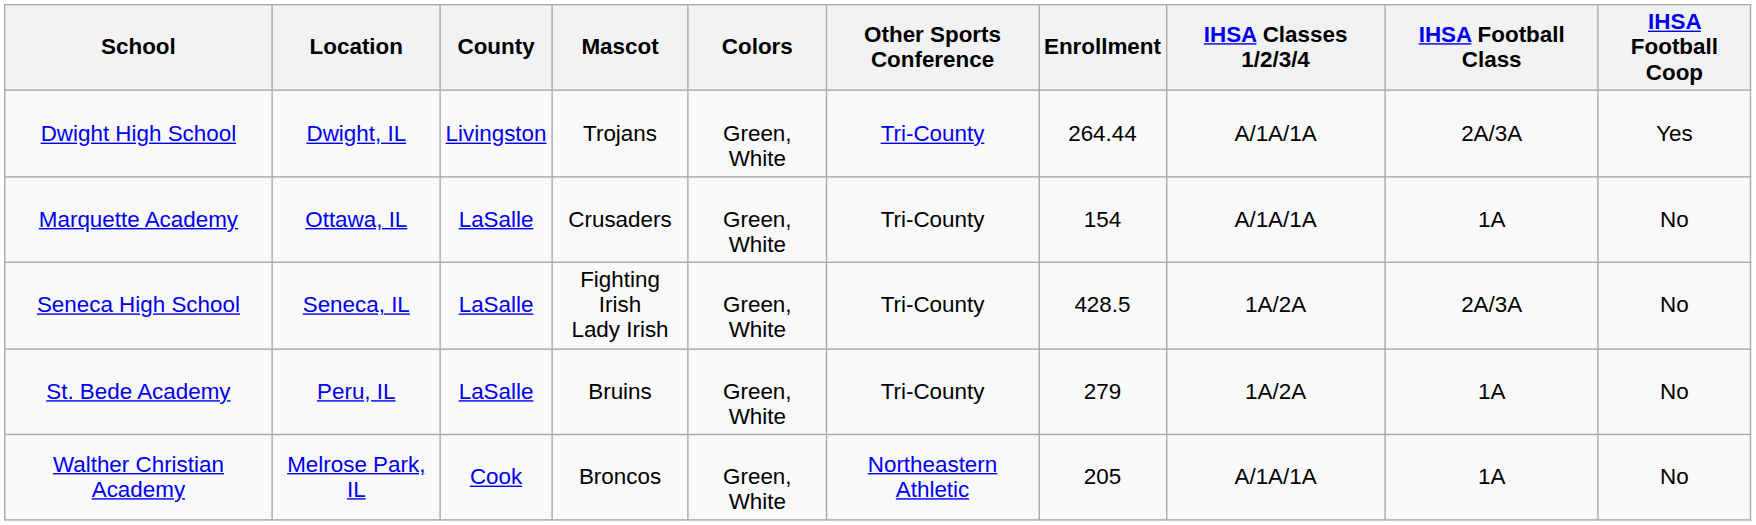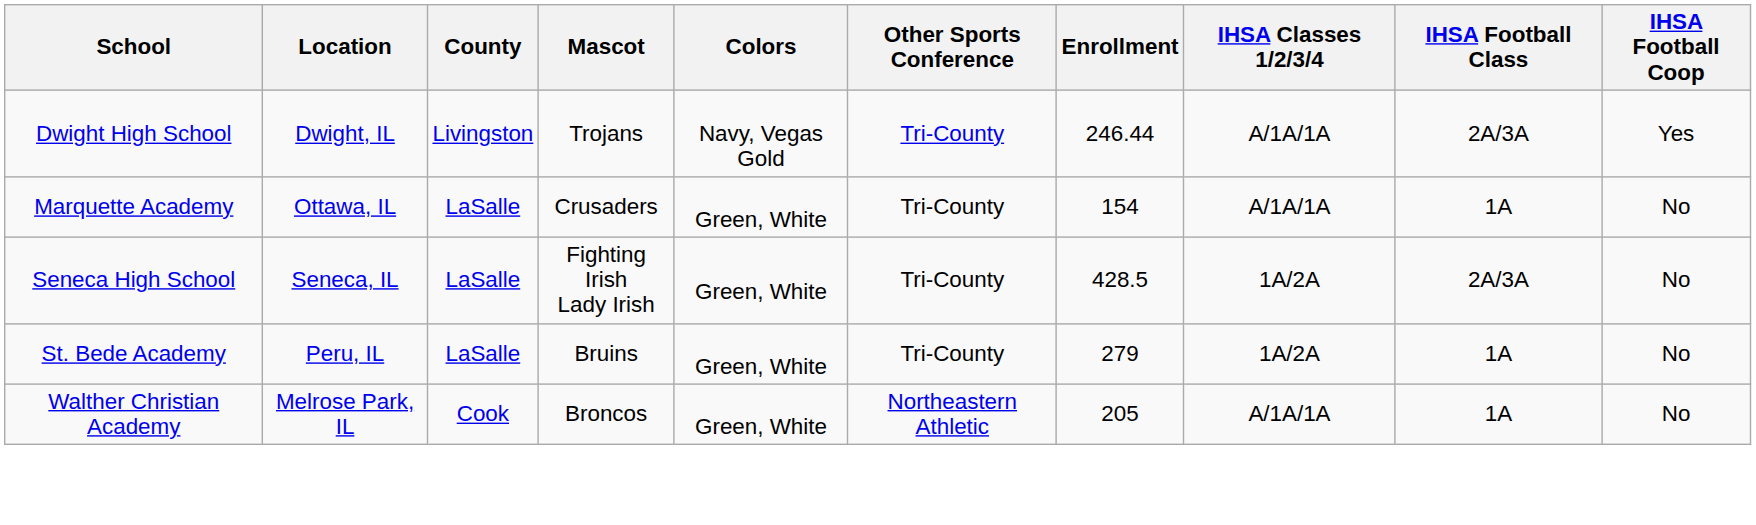Dwight High School | Colors: Green, White -> Navy, Vegas Gold
Dwight High School | Enrollment: 264.44 -> 246.44
